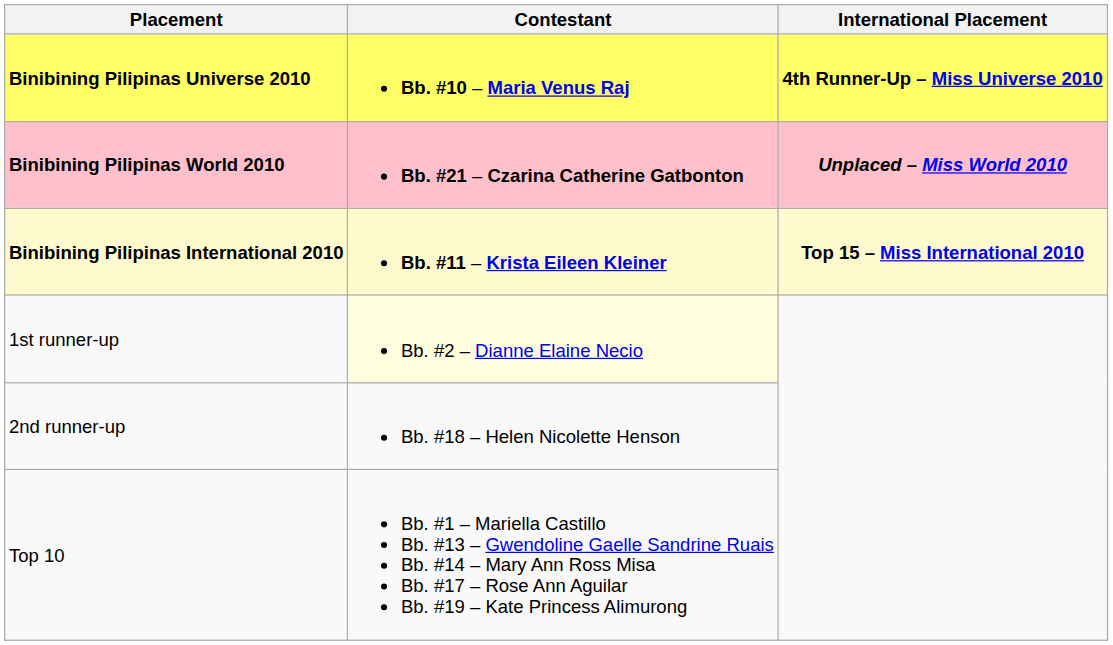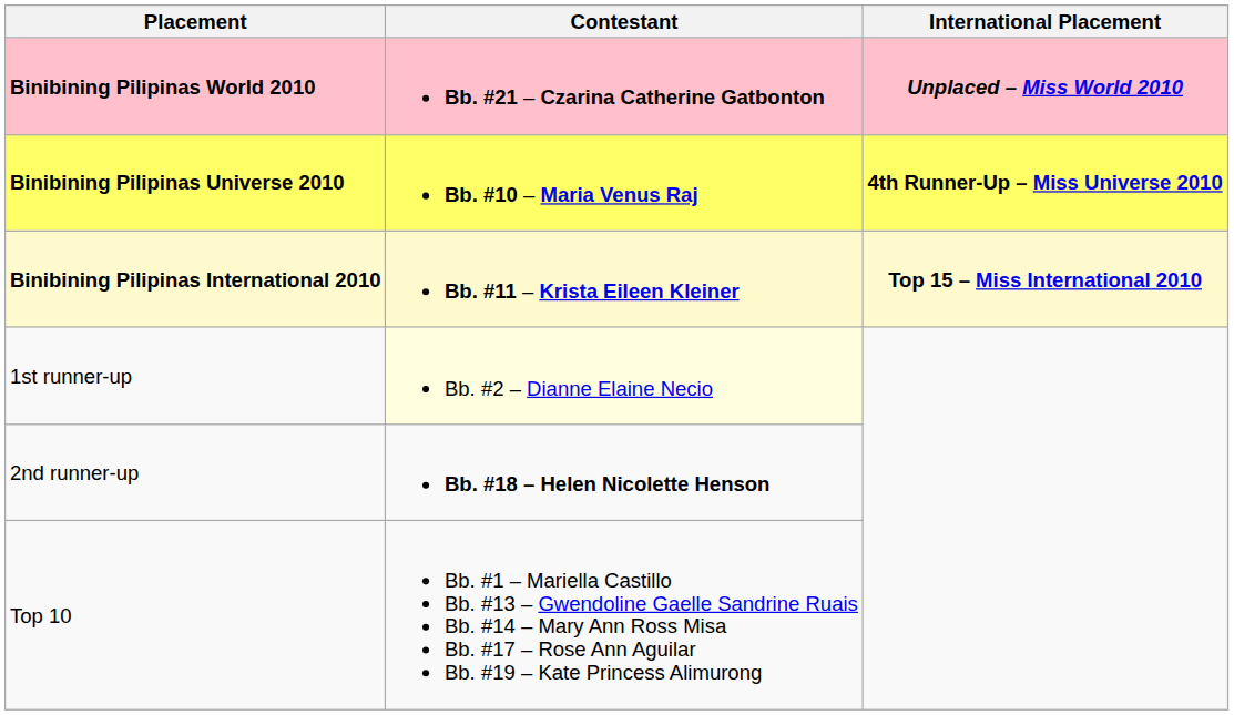rows swapped: Binibining Pilipinas Universe 2010 <-> Binibining Pilipinas World 2010
2nd runner-up | Contestant: normal -> bold
